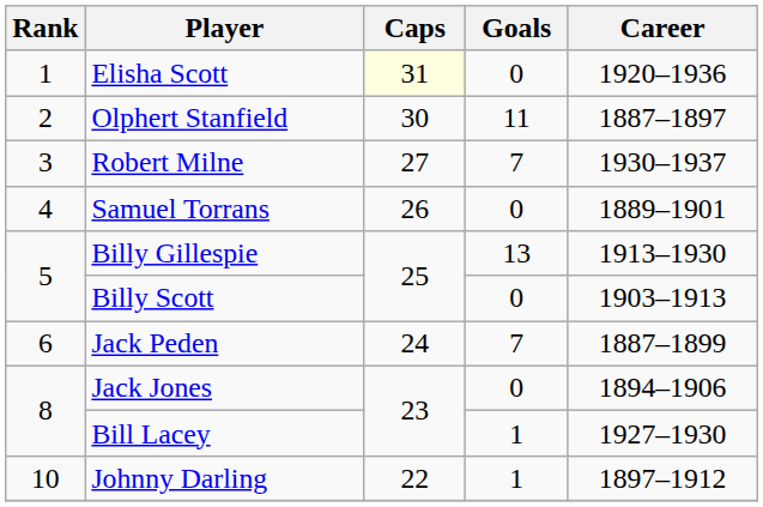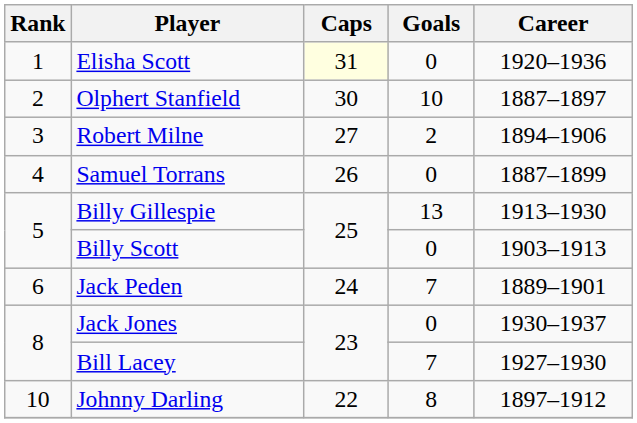Olphert Stanfield | Goals: 11 -> 10
Robert Milne | Goals: 7 -> 2
Robert Milne | Career: 1930–1937 -> 1894–1906
Samuel Torrans | Career: 1889–1901 -> 1887–1899
Jack Peden | Career: 1887–1899 -> 1889–1901
Jack Jones | Career: 1894–1906 -> 1930–1937
Bill Lacey | Goals: 1 -> 7
Johnny Darling | Goals: 1 -> 8
